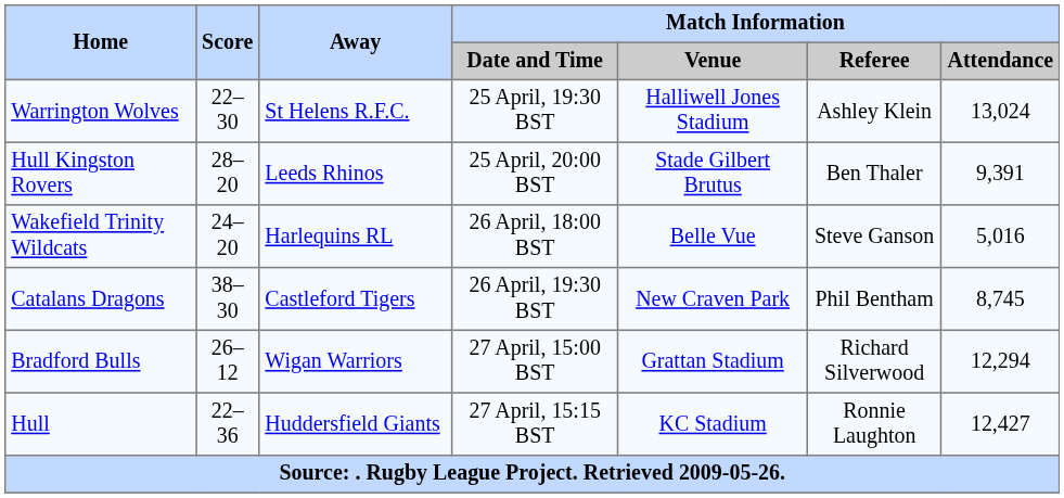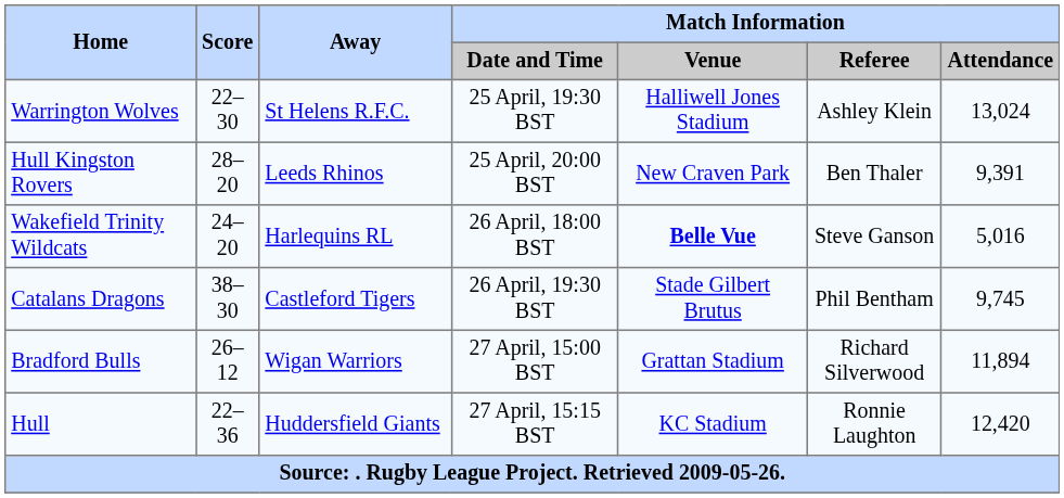Hull Kingston Rovers | Match Information / Venue: Stade Gilbert Brutus -> New Craven Park
Wakefield Trinity Wildcats | Match Information / Venue: normal -> bold
Catalans Dragons | Match Information / Venue: New Craven Park -> Stade Gilbert Brutus
Catalans Dragons | Match Information / Attendance: 8,745 -> 9,745
Bradford Bulls | Match Information / Attendance: 12,294 -> 11,894
Hull | Match Information / Attendance: 12,427 -> 12,420
